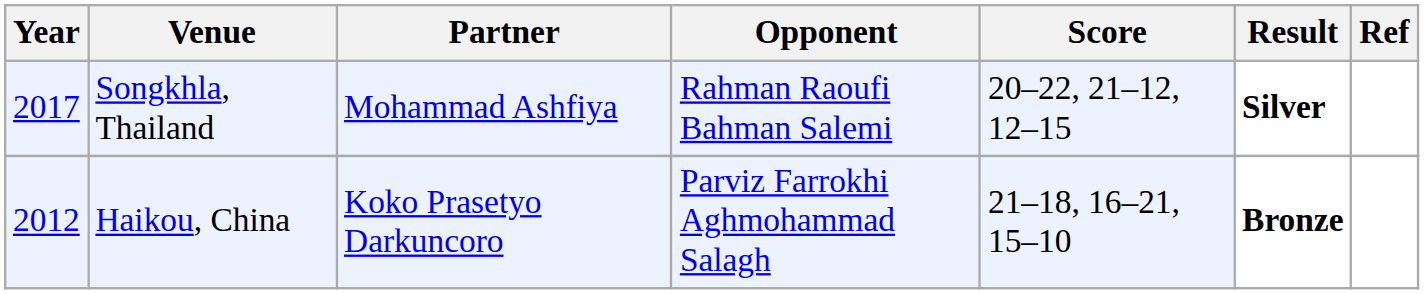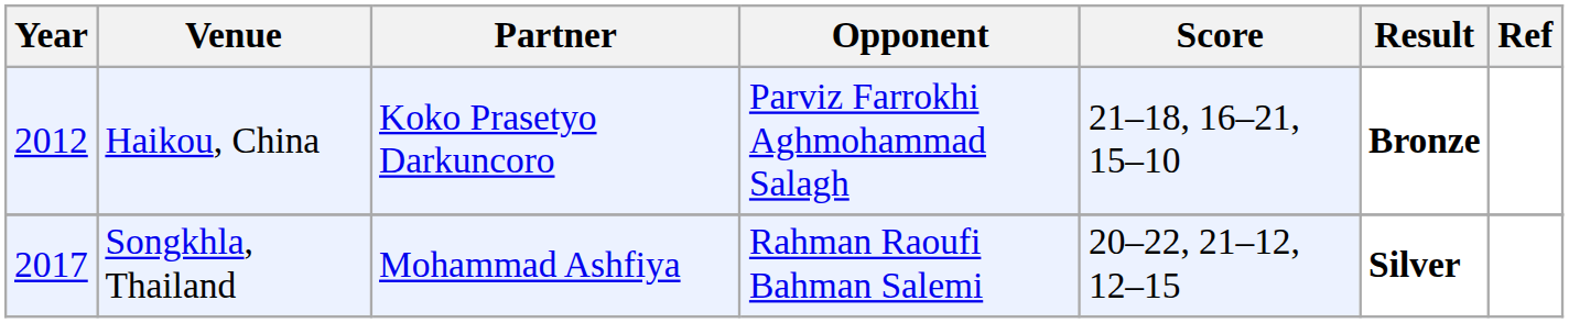rows swapped: Haikou, China <-> Songkhla, Thailand
